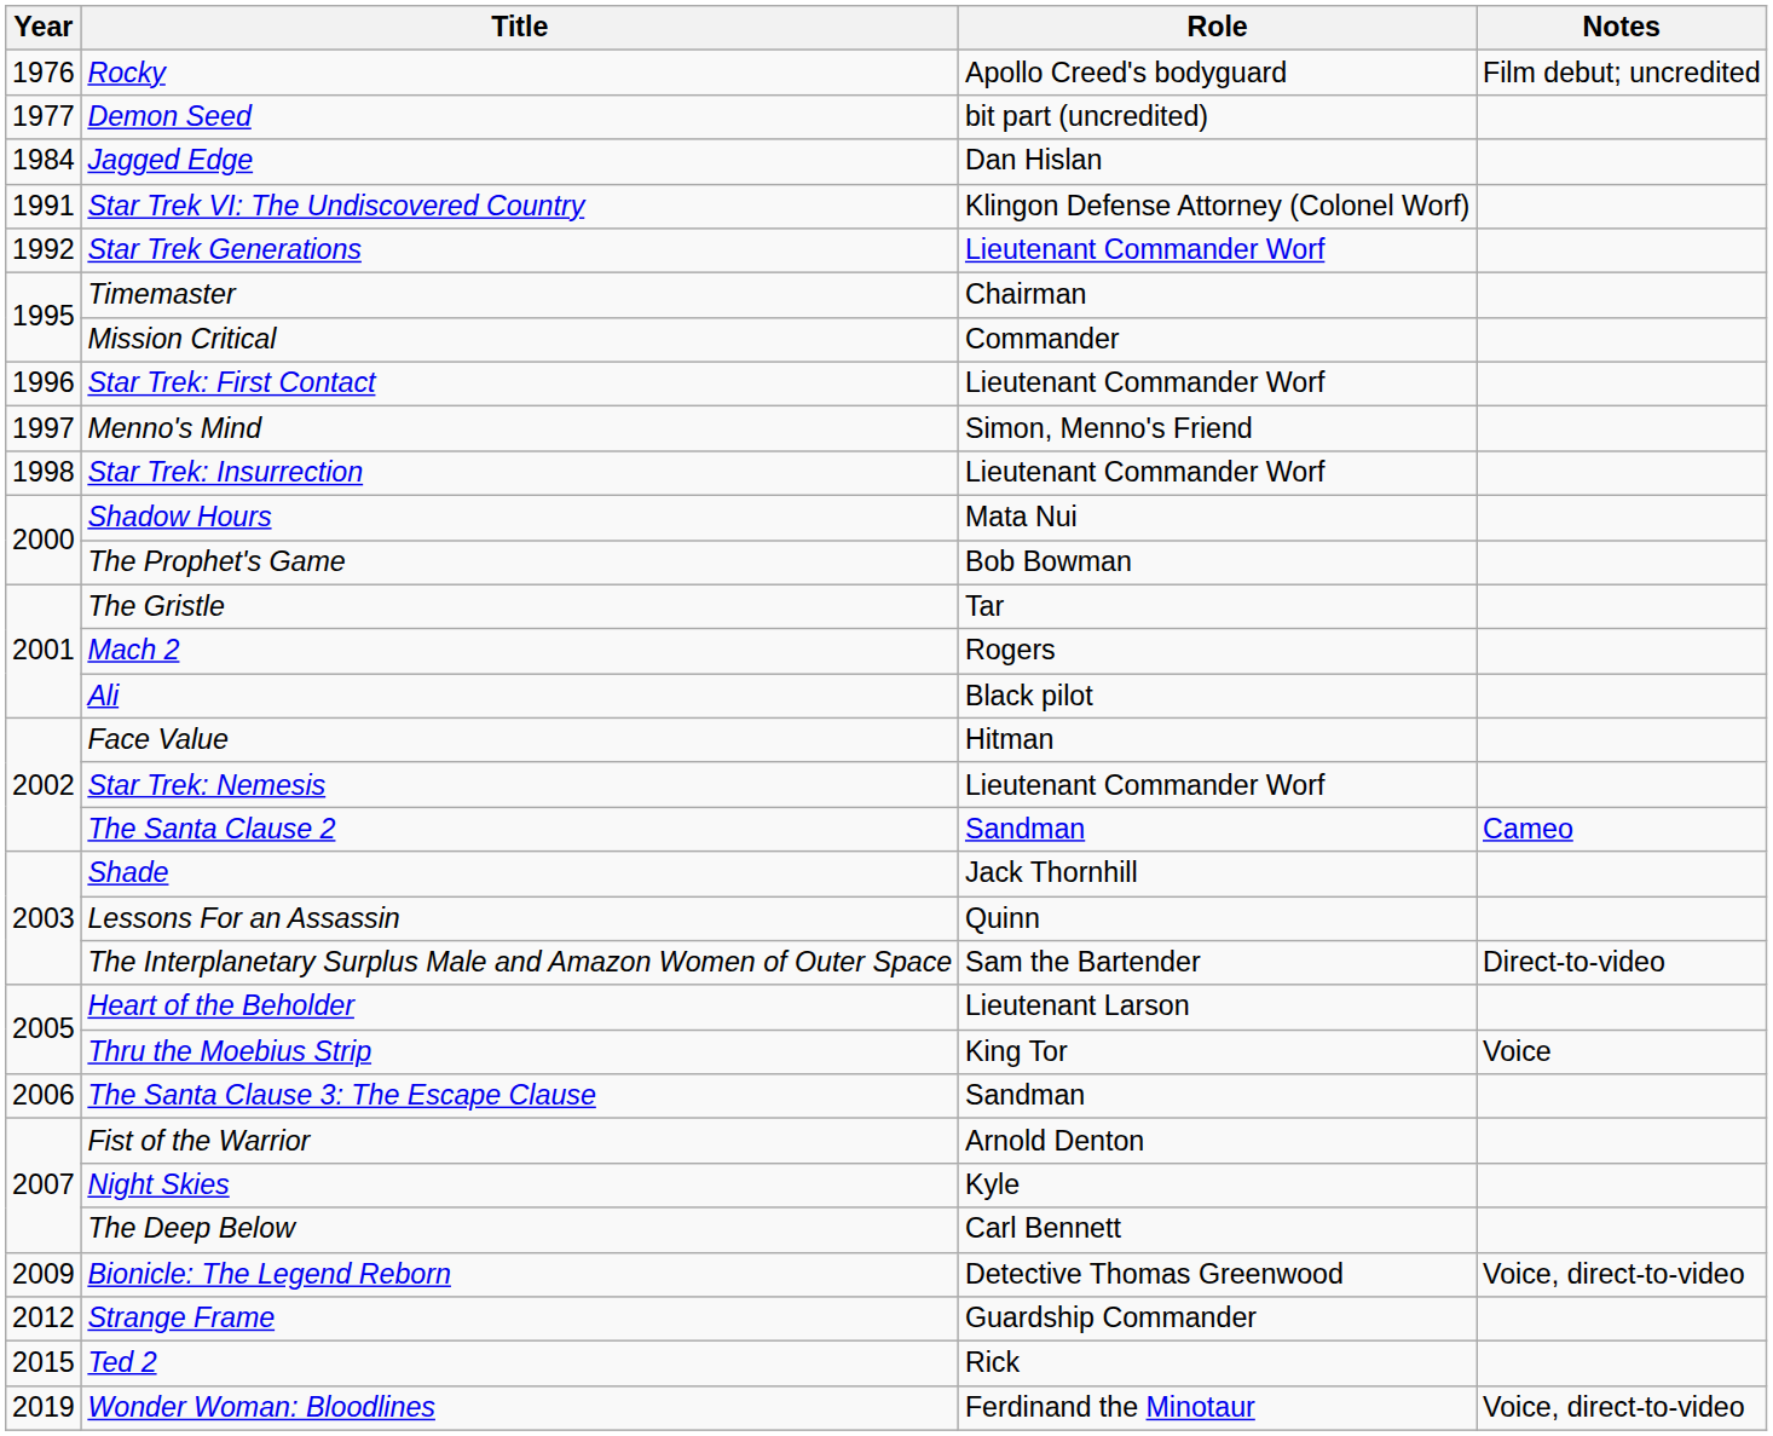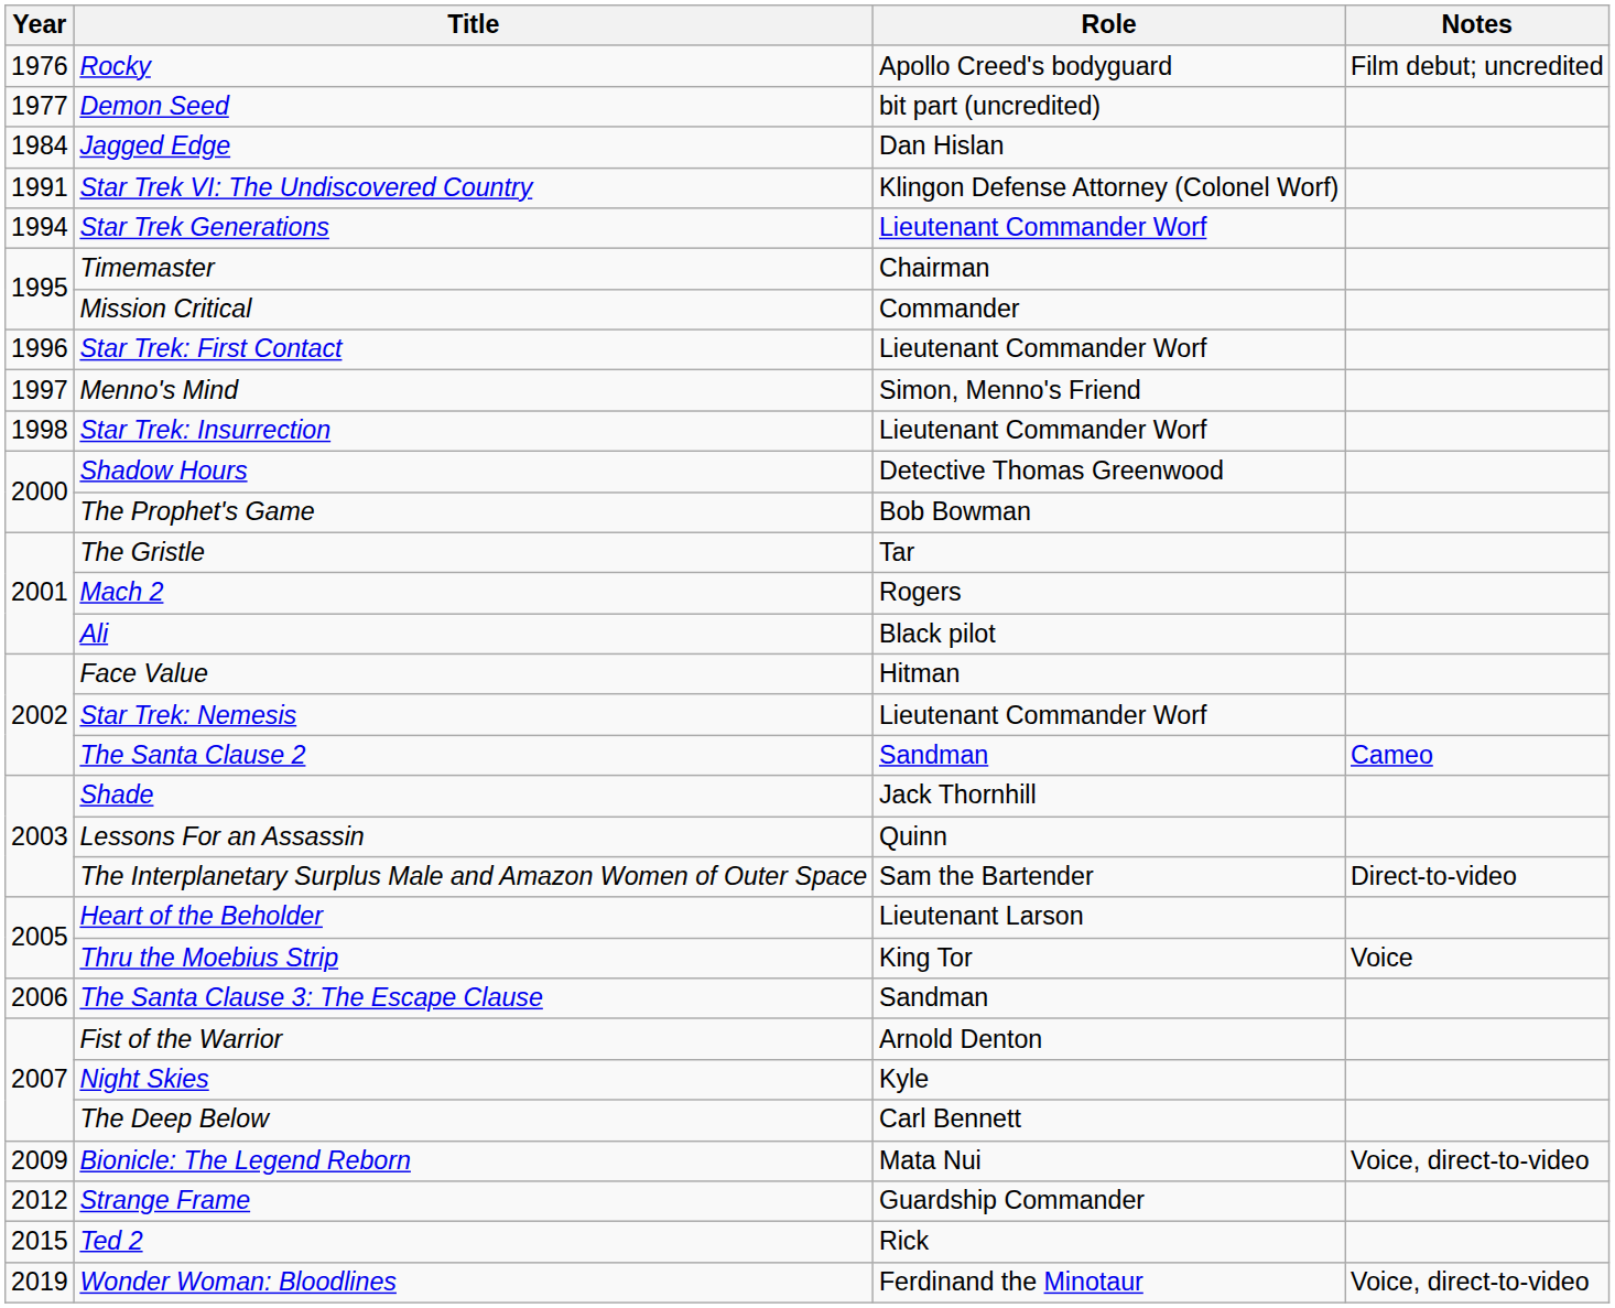Star Trek Generations | Year: 1992 -> 1994
Shadow Hours | Role: Mata Nui -> Detective Thomas Greenwood
Bionicle: The Legend Reborn | Role: Detective Thomas Greenwood -> Mata Nui
